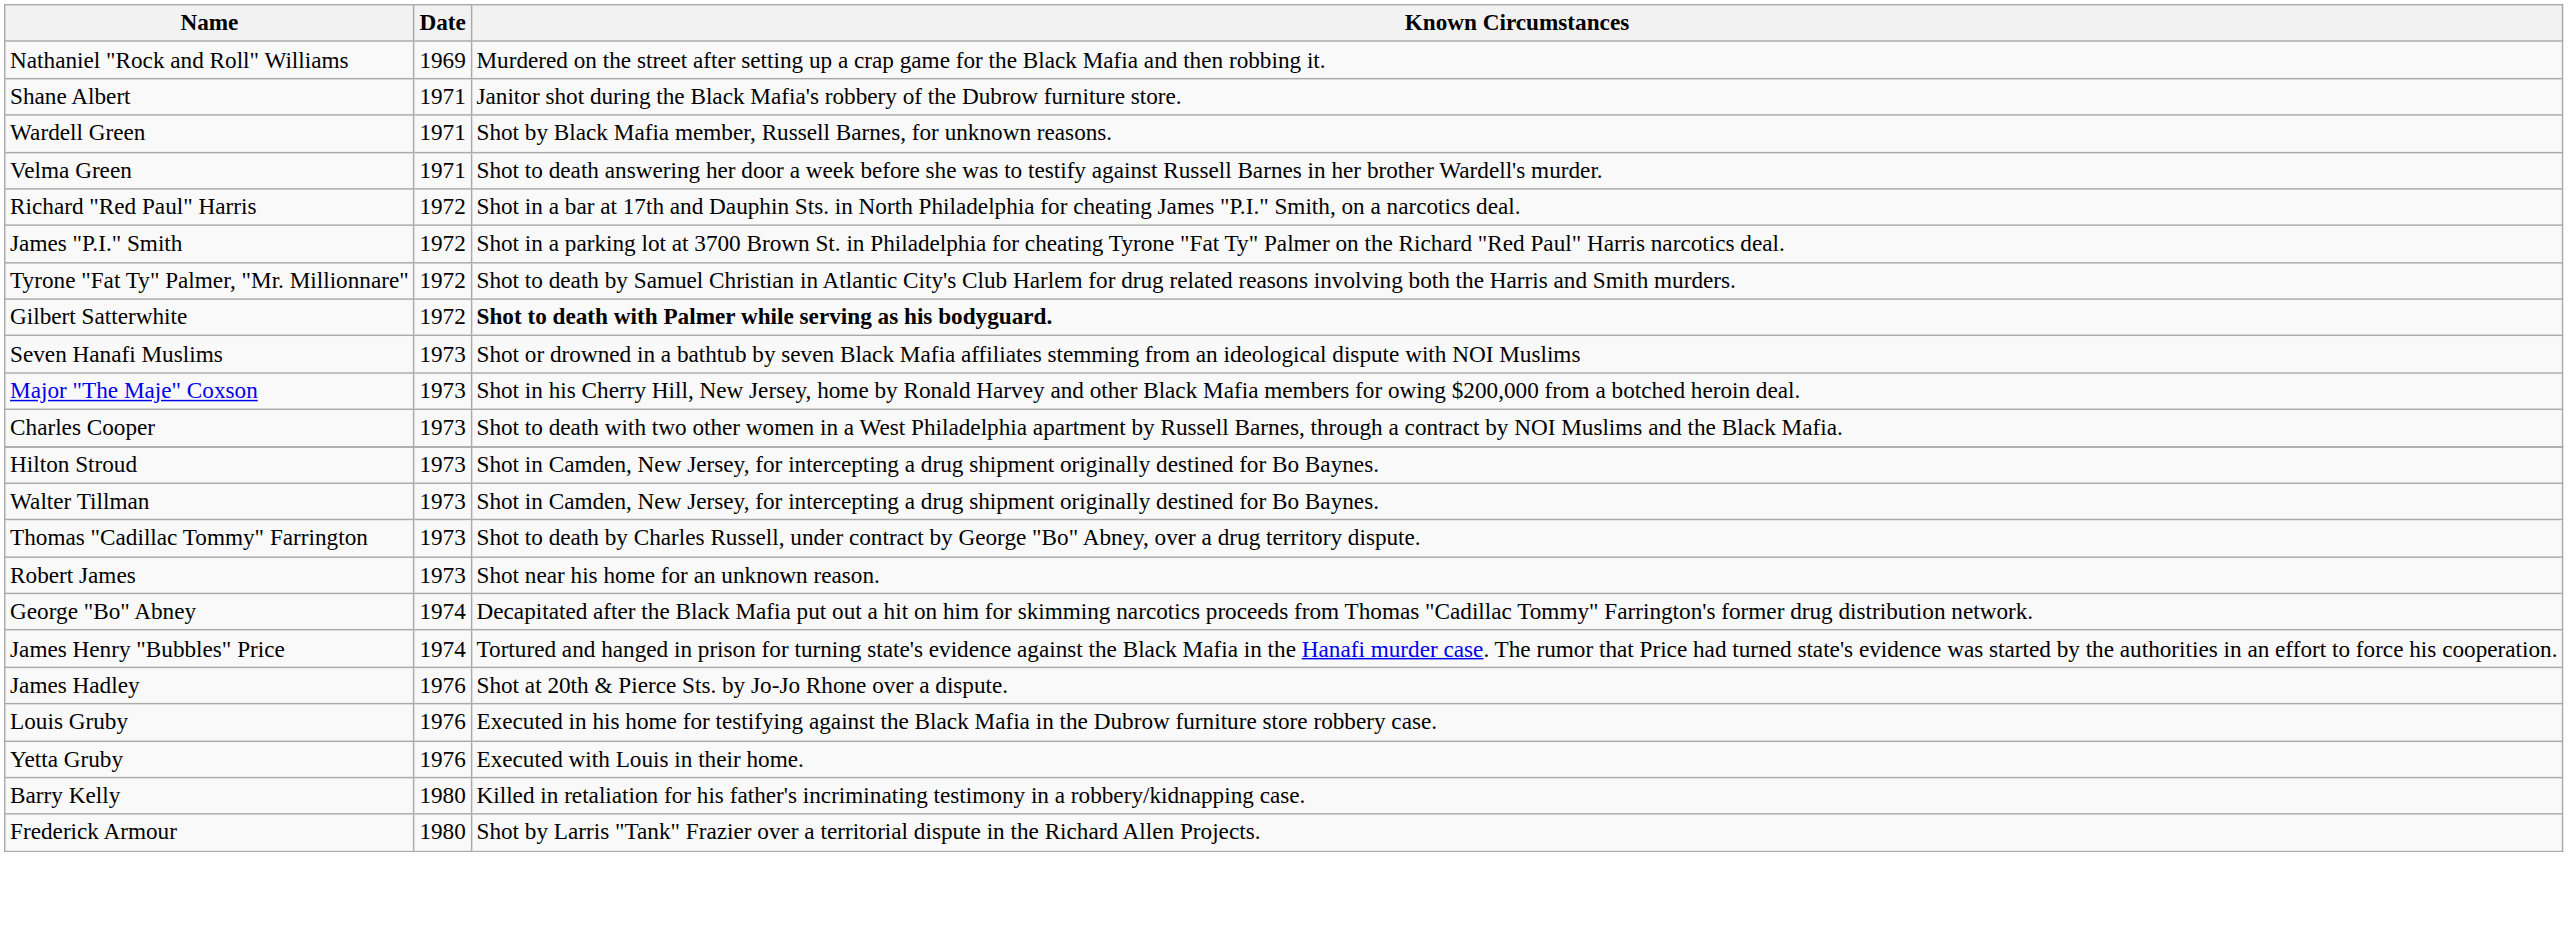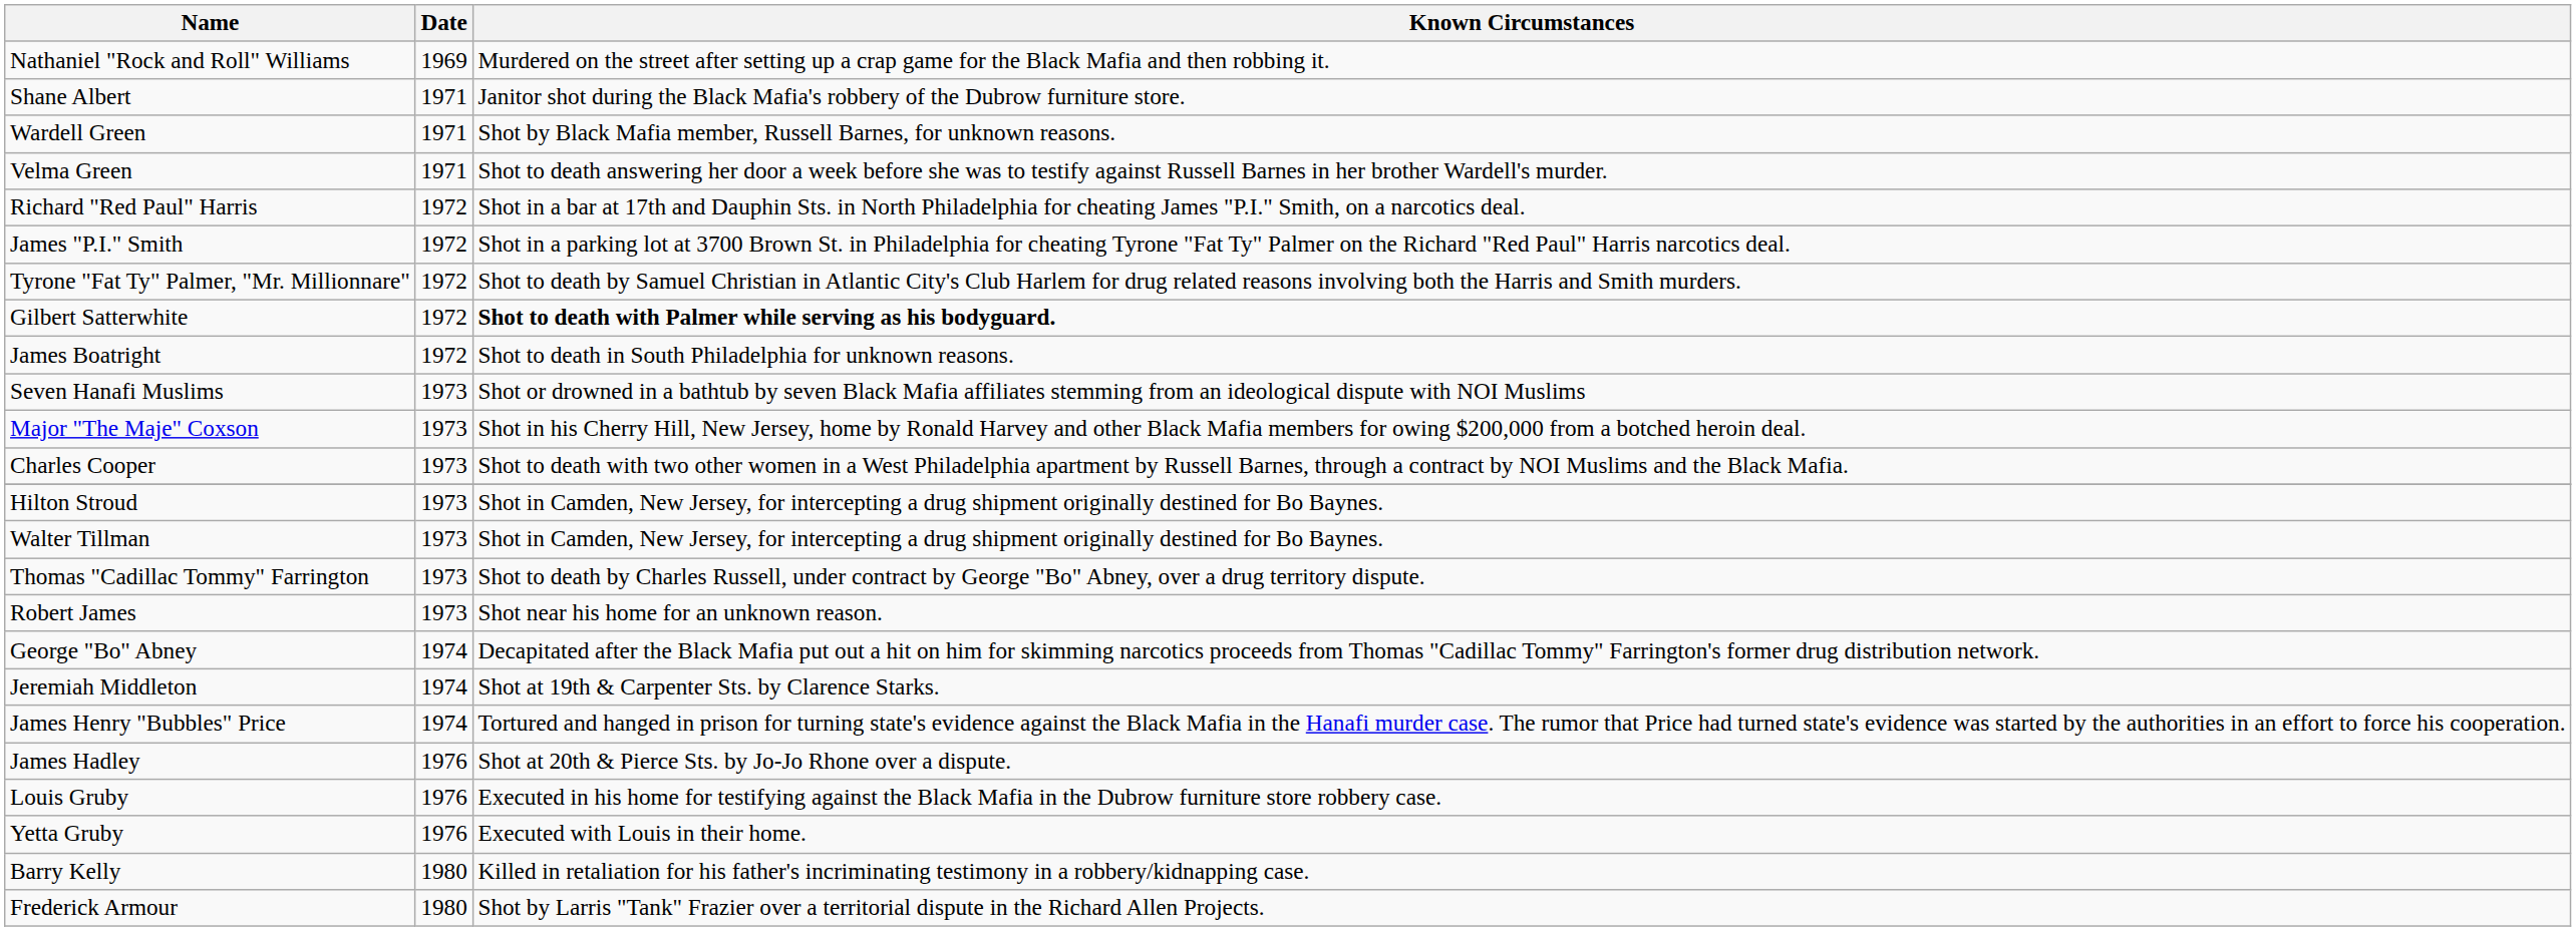+ row: James Boatright | 1972 | Shot to death in South Philadelphia for unknown reasons.
+ row: Jeremiah Middleton | 1974 | Shot at 19th & Carpenter Sts. by Clarence Starks.
